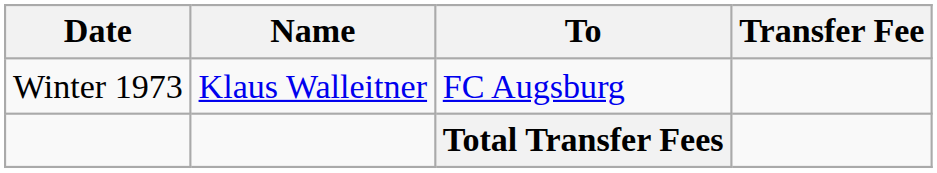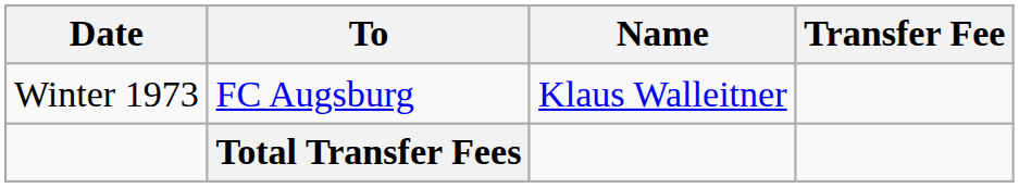columns swapped: Name <-> To
